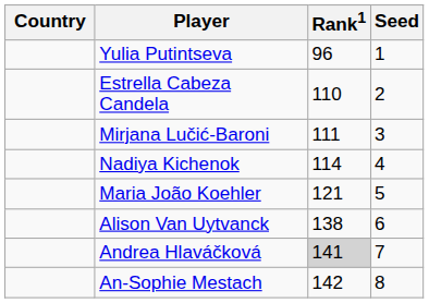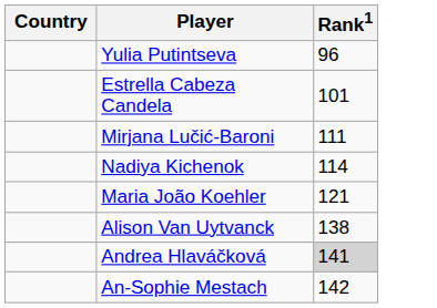- column: Seed | 1 | 2 | 3 | 4 | 5 | 6 | 7 | 8
Estrella Cabeza Candela | Rank1: 110 -> 101
